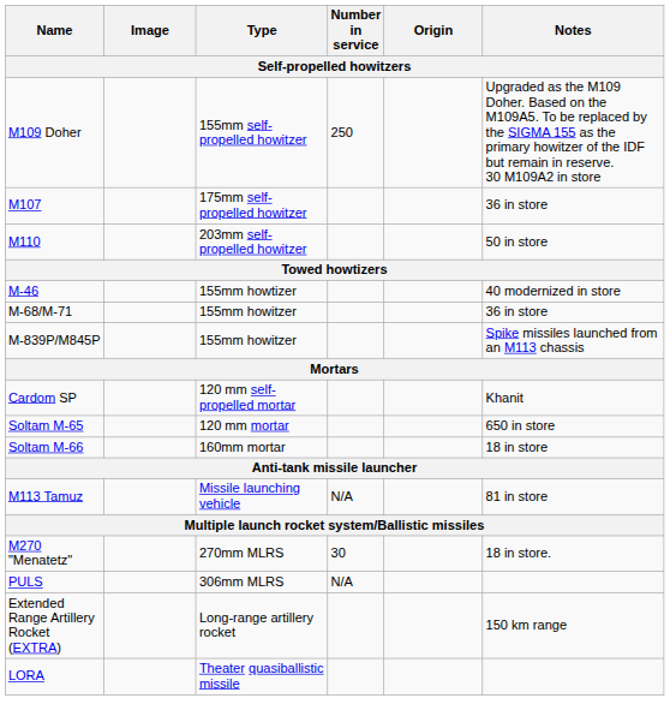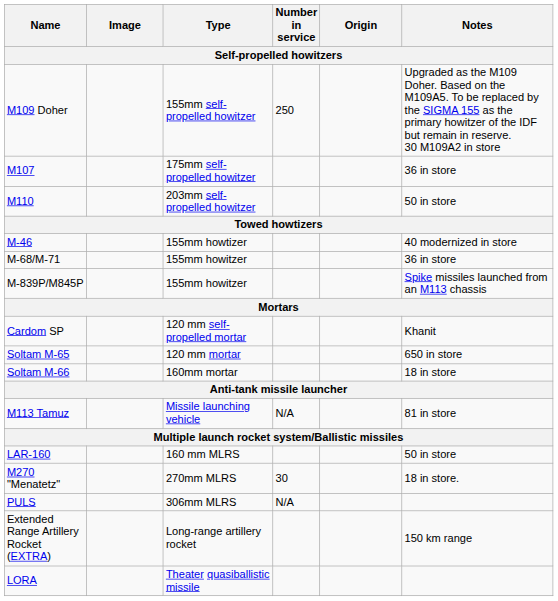+ row: LAR-160 | 160 mm MLRS | 50 in store
